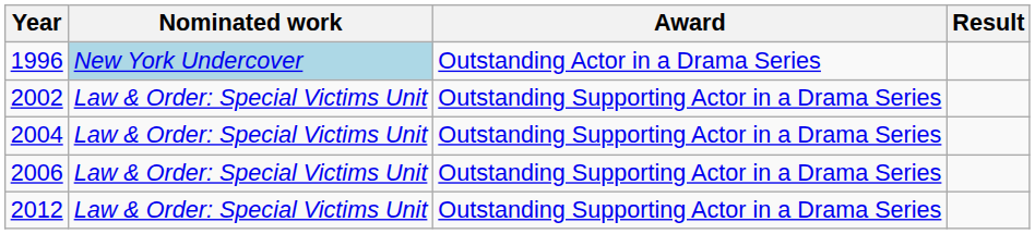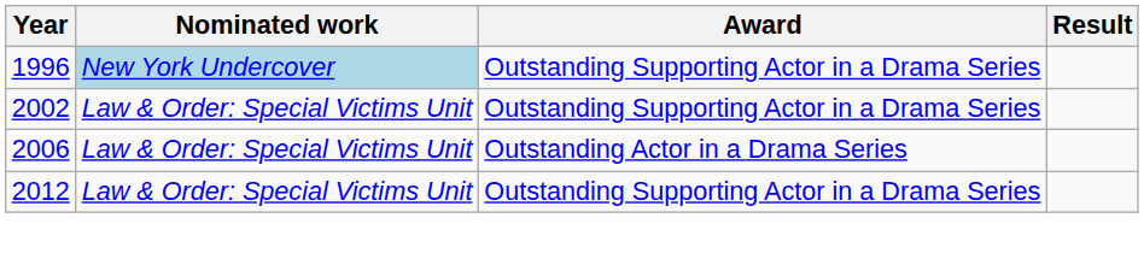1996 | Award: Outstanding Actor in a Drama Series -> Outstanding Supporting Actor in a Drama Series
- row: 2004 | Law & Order: Special Victims Unit | Outstanding Supporting Actor in a Drama Series
2006 | Award: Outstanding Supporting Actor in a Drama Series -> Outstanding Actor in a Drama Series
